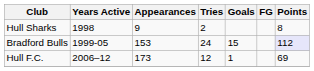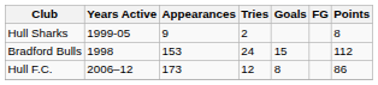Hull Sharks | Years Active: 1998 -> 1999-05
Bradford Bulls | Years Active: 1999-05 -> 1998
Bradford Bulls | Points: lavender background -> no background
Hull F.C. | Goals: 1 -> 8
Hull F.C. | Points: 69 -> 86
